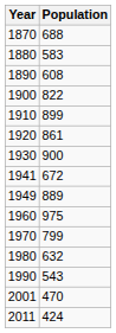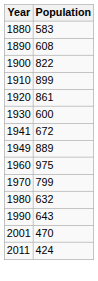- row: 1870 | 688
1930 | Population: 900 -> 600
1990 | Population: 543 -> 643
